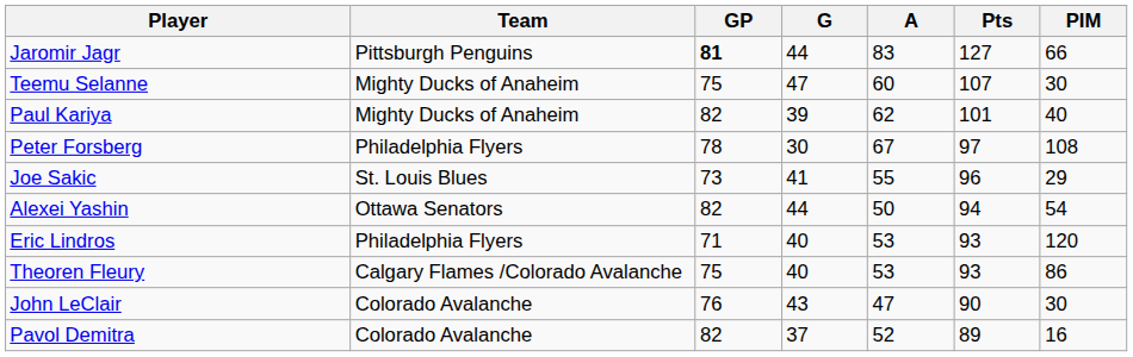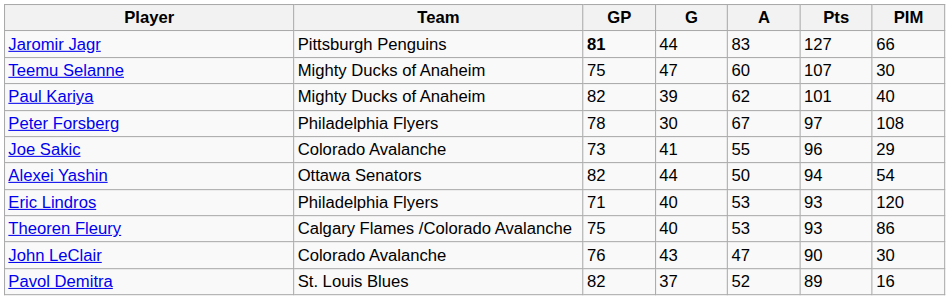Joe Sakic | Team: St. Louis Blues -> Colorado Avalanche
Pavol Demitra | Team: Colorado Avalanche -> St. Louis Blues
